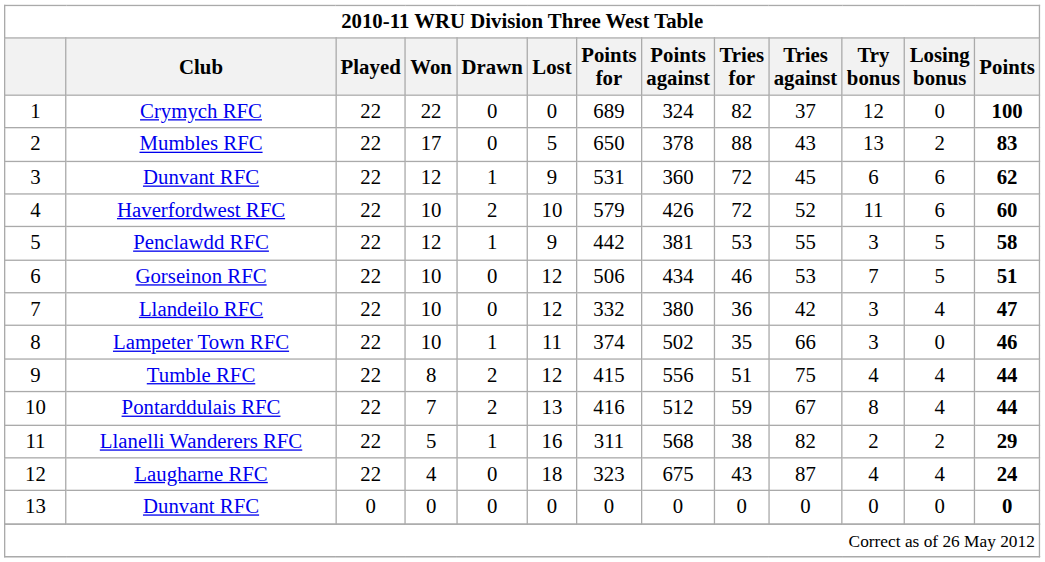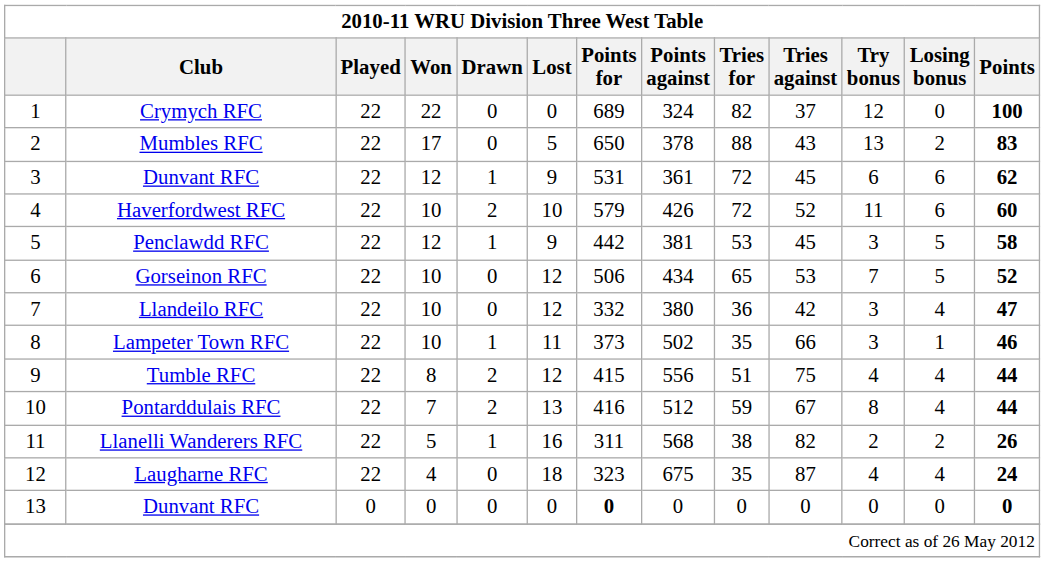3 / Dunvant RFC | Points against: 360 -> 361
Penclawdd RFC | Tries against: 55 -> 45
Gorseinon RFC | Tries for: 46 -> 65
Gorseinon RFC | Points: 51 -> 52
Lampeter Town RFC | Points for: 374 -> 373
Lampeter Town RFC | Losing bonus: 0 -> 1
Llanelli Wanderers RFC | Points: 29 -> 26
Laugharne RFC | Tries for: 43 -> 35
13 / Dunvant RFC | Points for: normal -> bold
